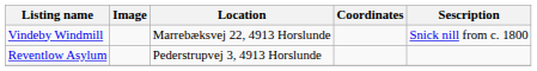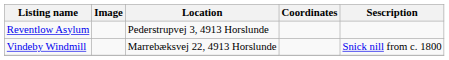rows swapped: Reventlow Asylum <-> Vindeby Windmill
